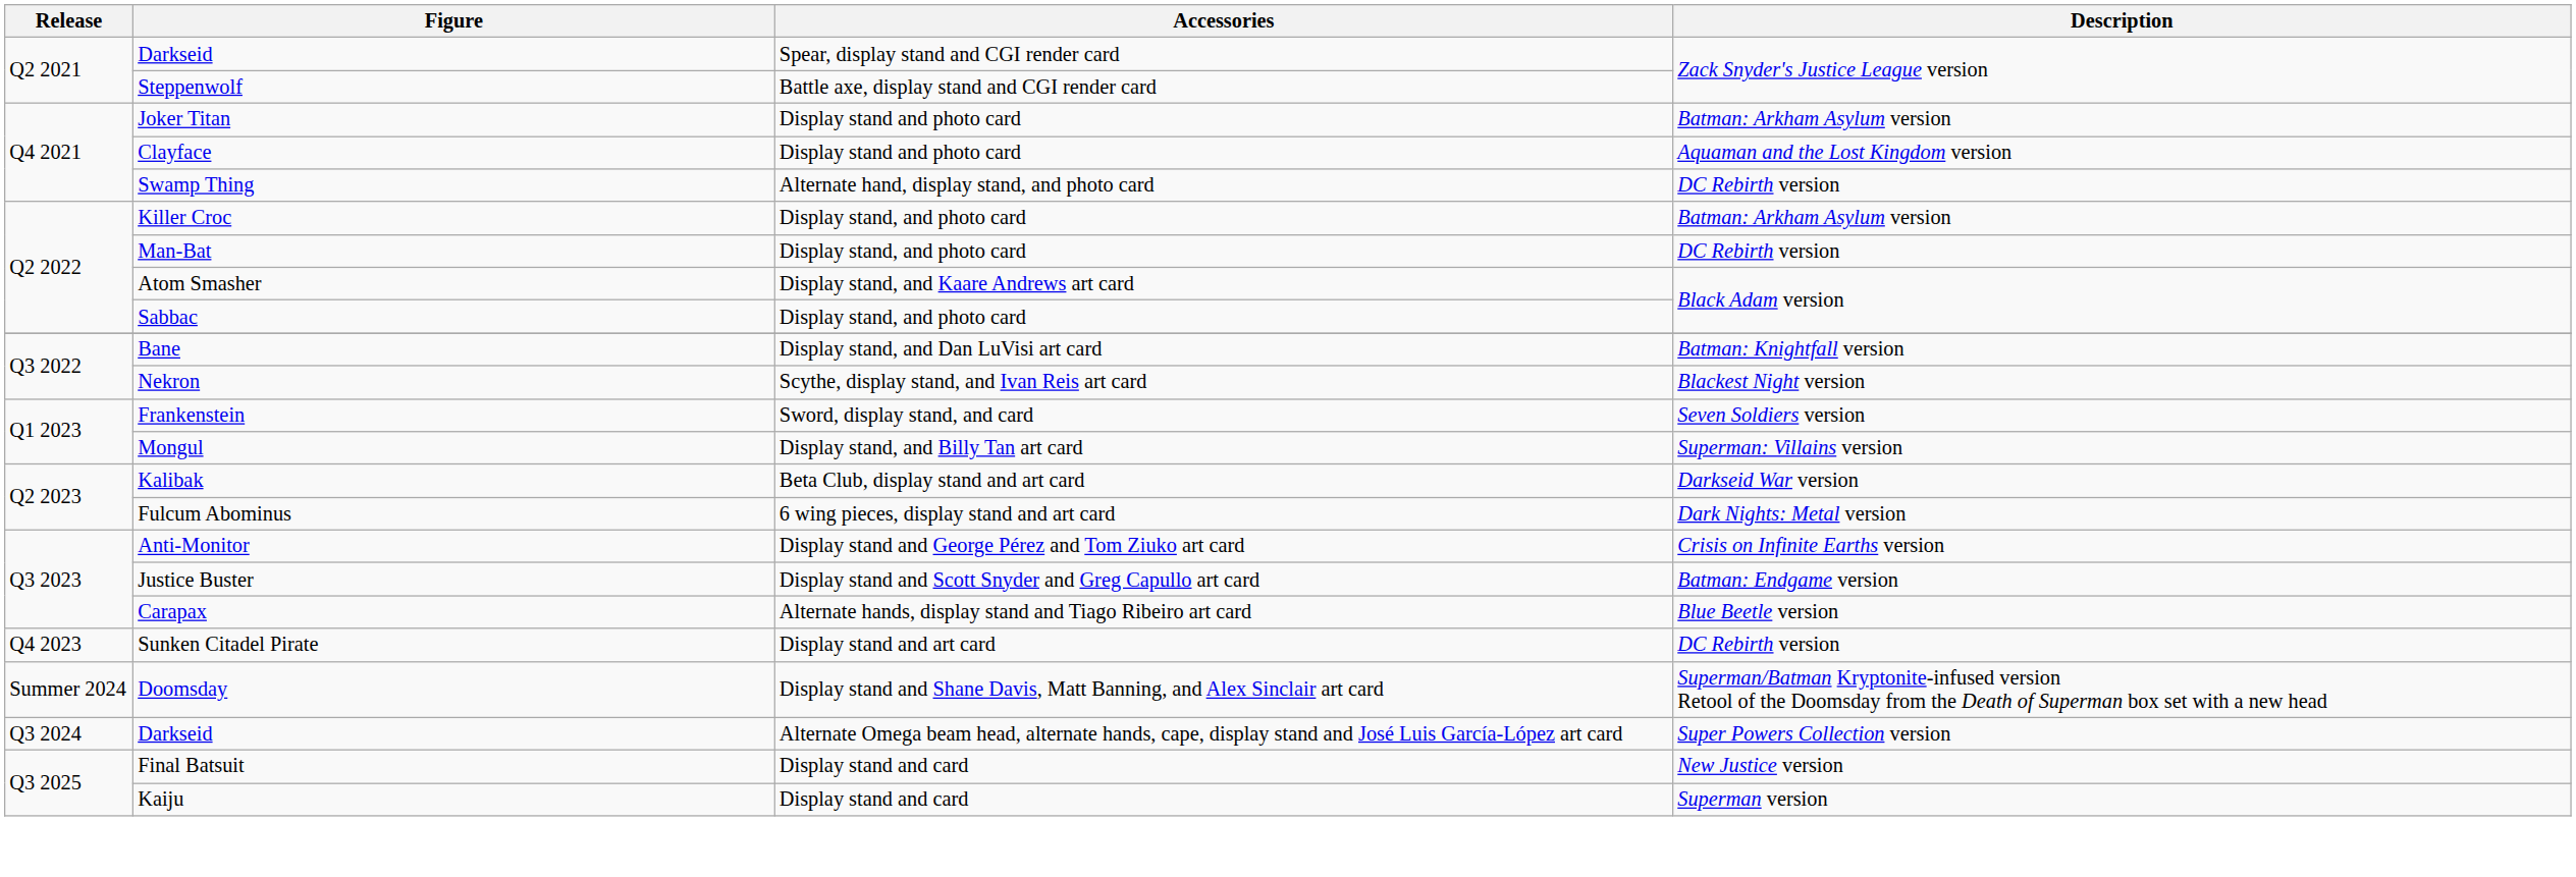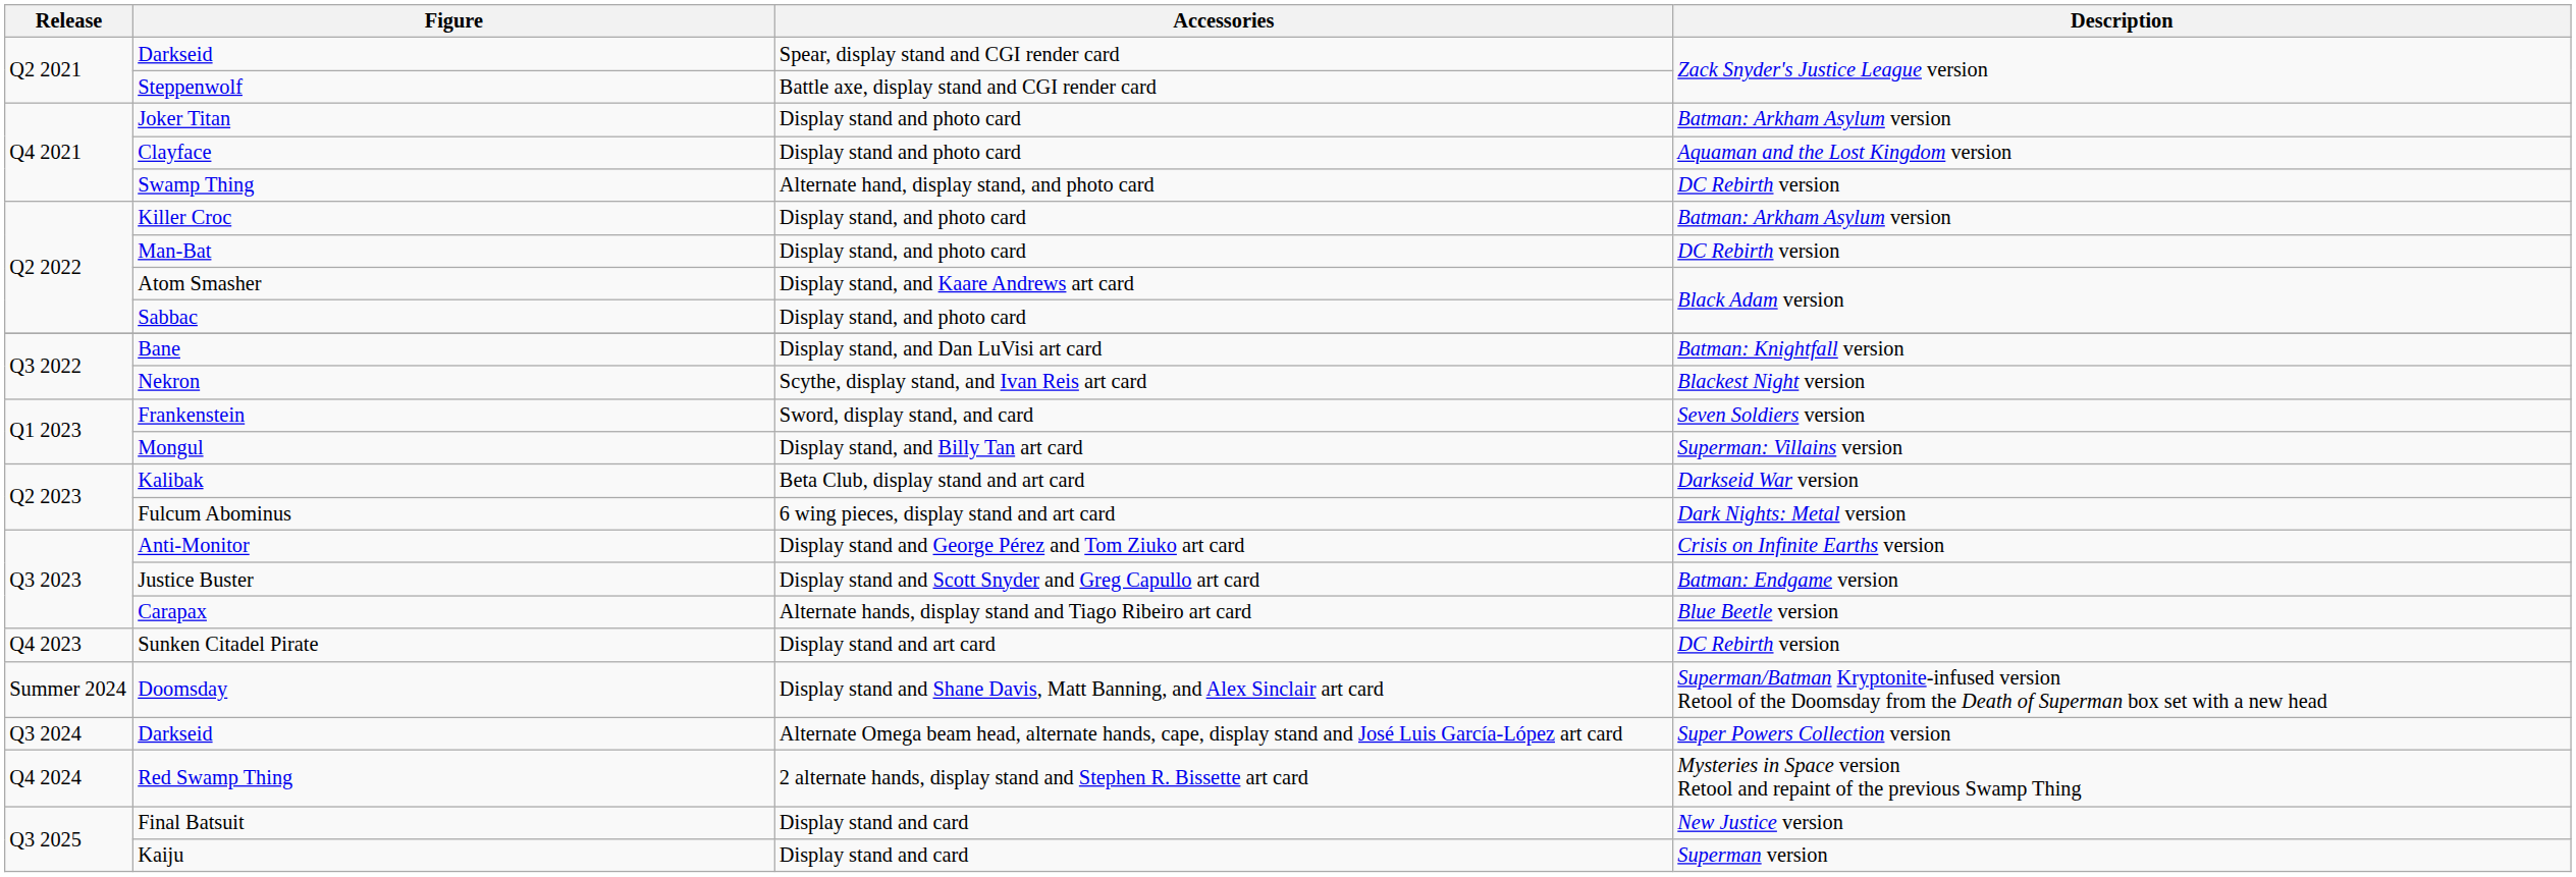+ row: Q4 2024 | Red Swamp Thing | 2 alternate hands, display stand and Stephen R. Bissette art card | Mysteries in Space version Retool and repaint of the previous Swamp Thing
